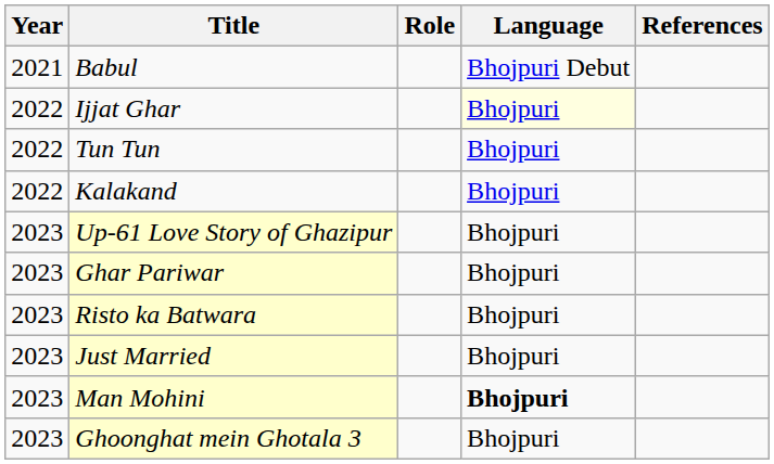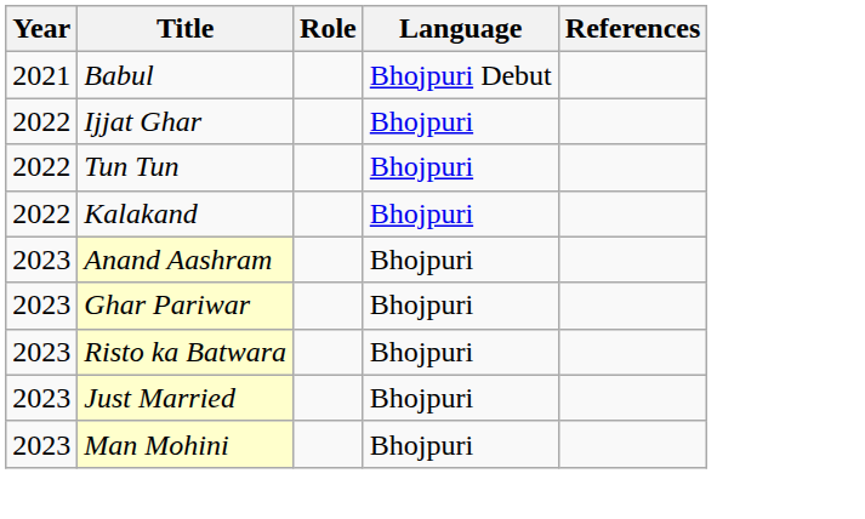Ijjat Ghar | Language: lightyellow background -> no background
- row: 2023 | Up-61 Love Story of Ghazipur | Bhojpuri
+ row: 2023 | Anand Aashram | Bhojpuri
Man Mohini | Language: bold -> normal
- row: 2023 | Ghoonghat mein Ghotala 3 | Bhojpuri
